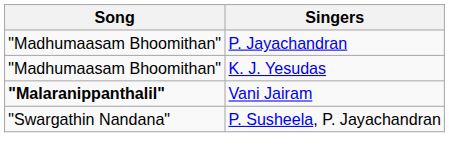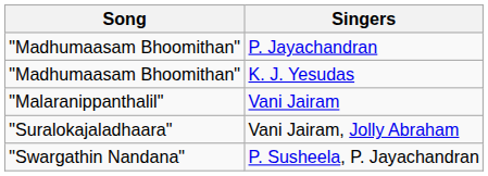Vani Jairam | Song: bold -> normal
+ row: "Suralokajaladhaara" | Vani Jairam, Jolly Abraham
